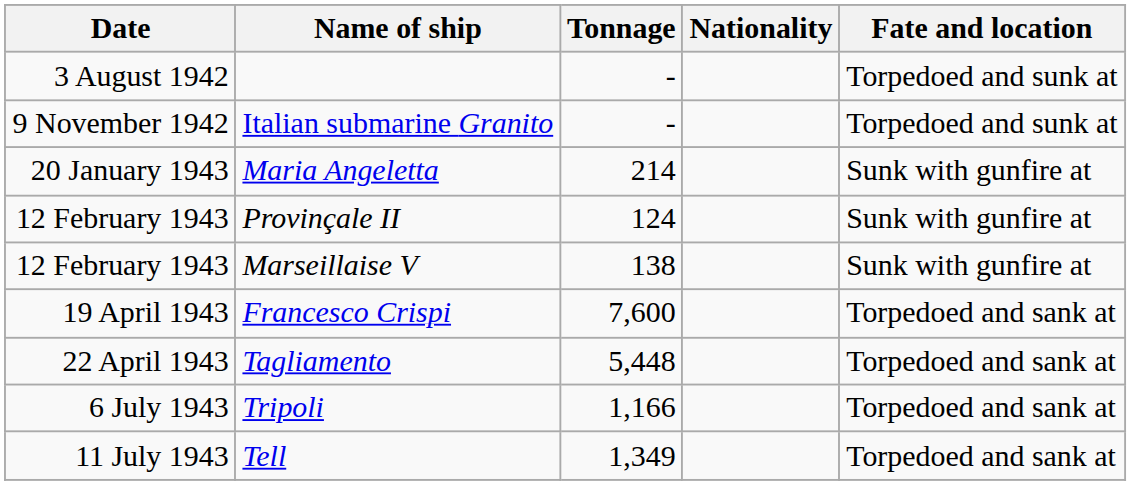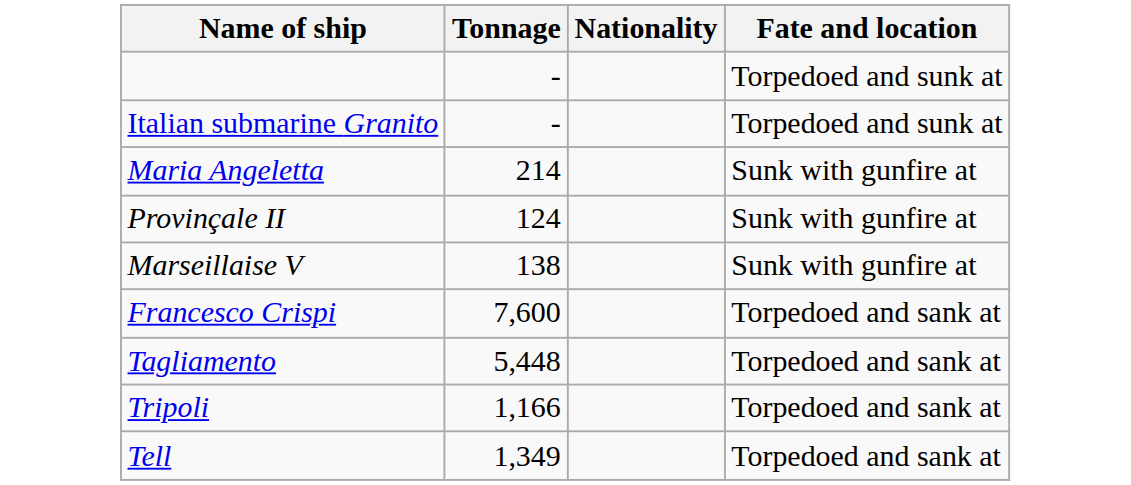- column: Date | 3 August 1942 | 9 November 1942 | 20 January 1943 | 12 February 1943 | 12 February 1943 | 19 April 1943 | 22 April 1943 | 6 July 1943 | 11 July 1943
